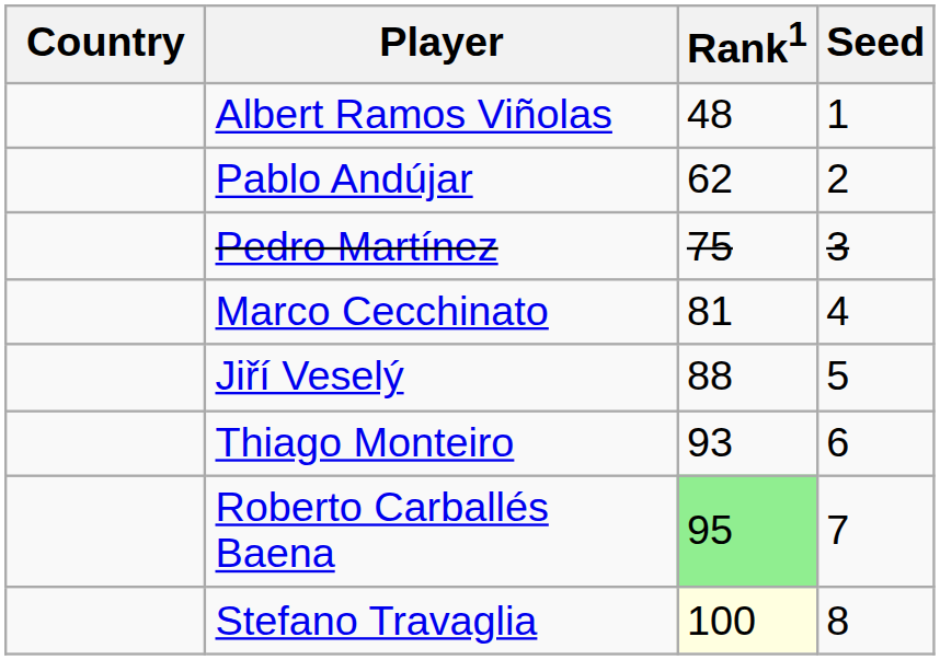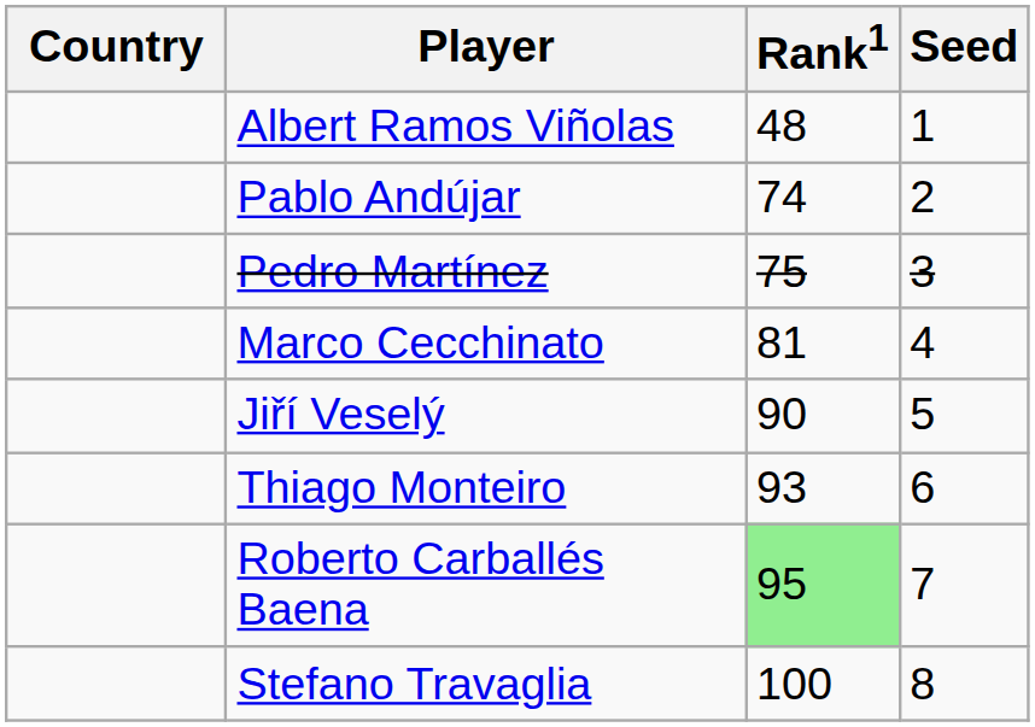Pablo Andújar | Rank1: 62 -> 74
Jiří Veselý | Rank1: 88 -> 90
Stefano Travaglia | Rank1: lightyellow background -> no background
